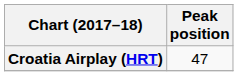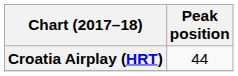Croatia Airplay (HRT) | Peak position: 47 -> 44
